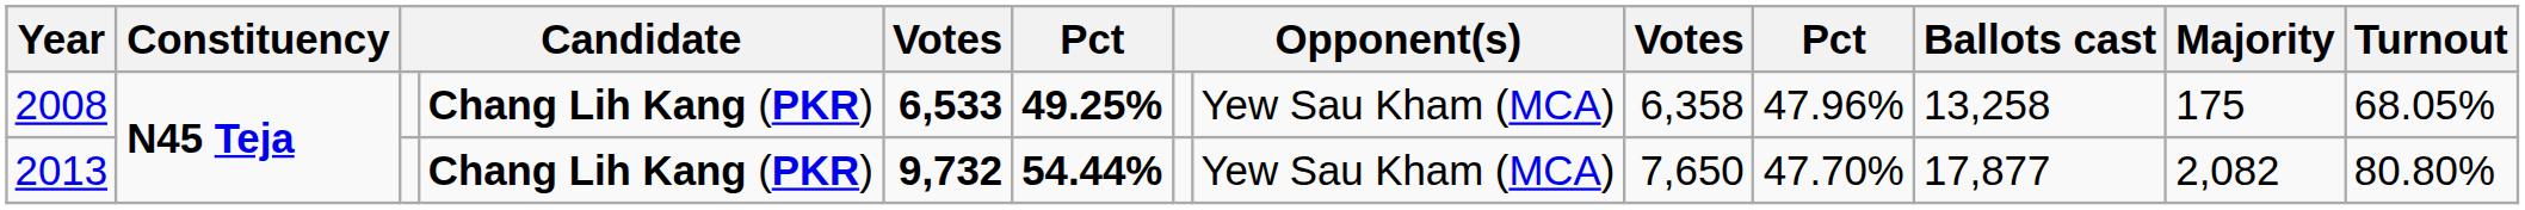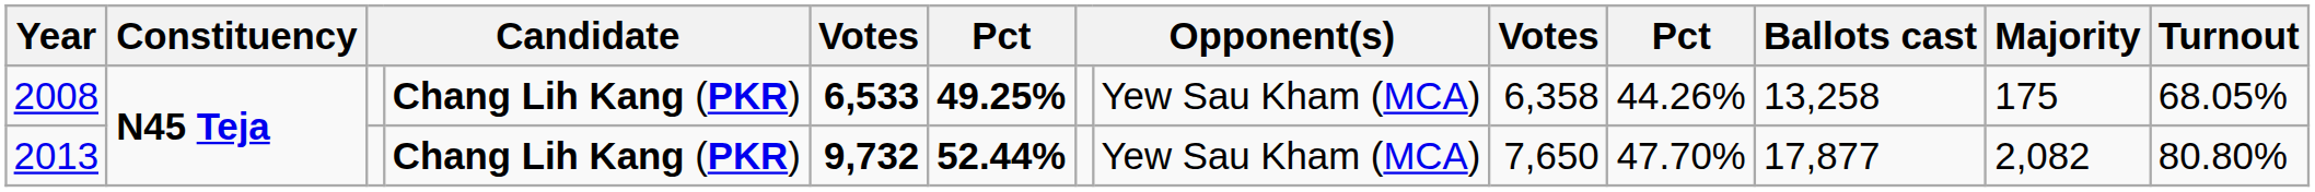2008 | column 10: 47.96% -> 44.26%
2013 | column 6: 54.44% -> 52.44%
